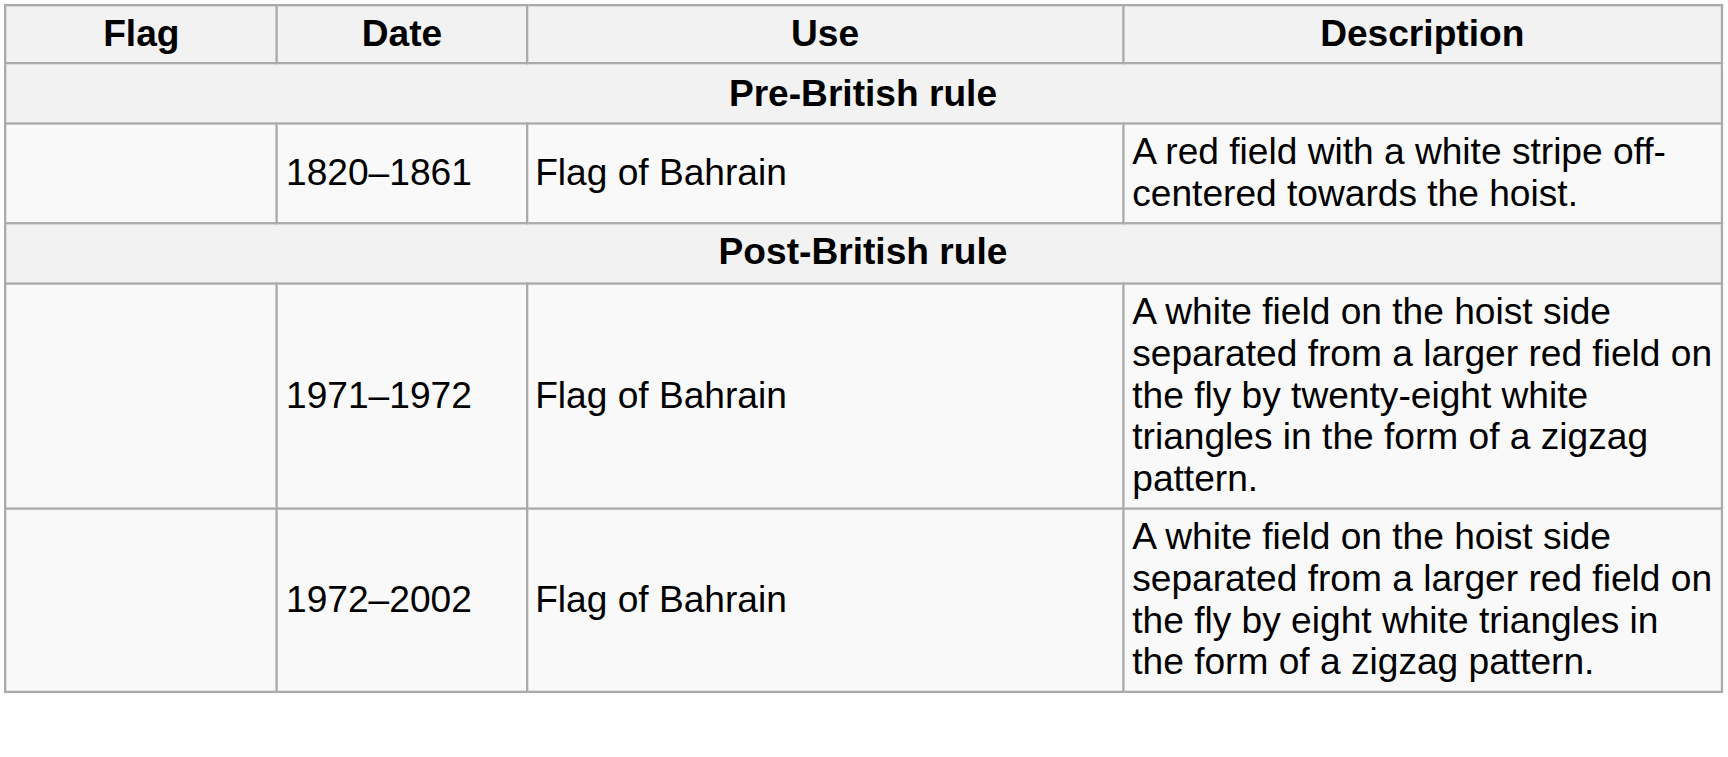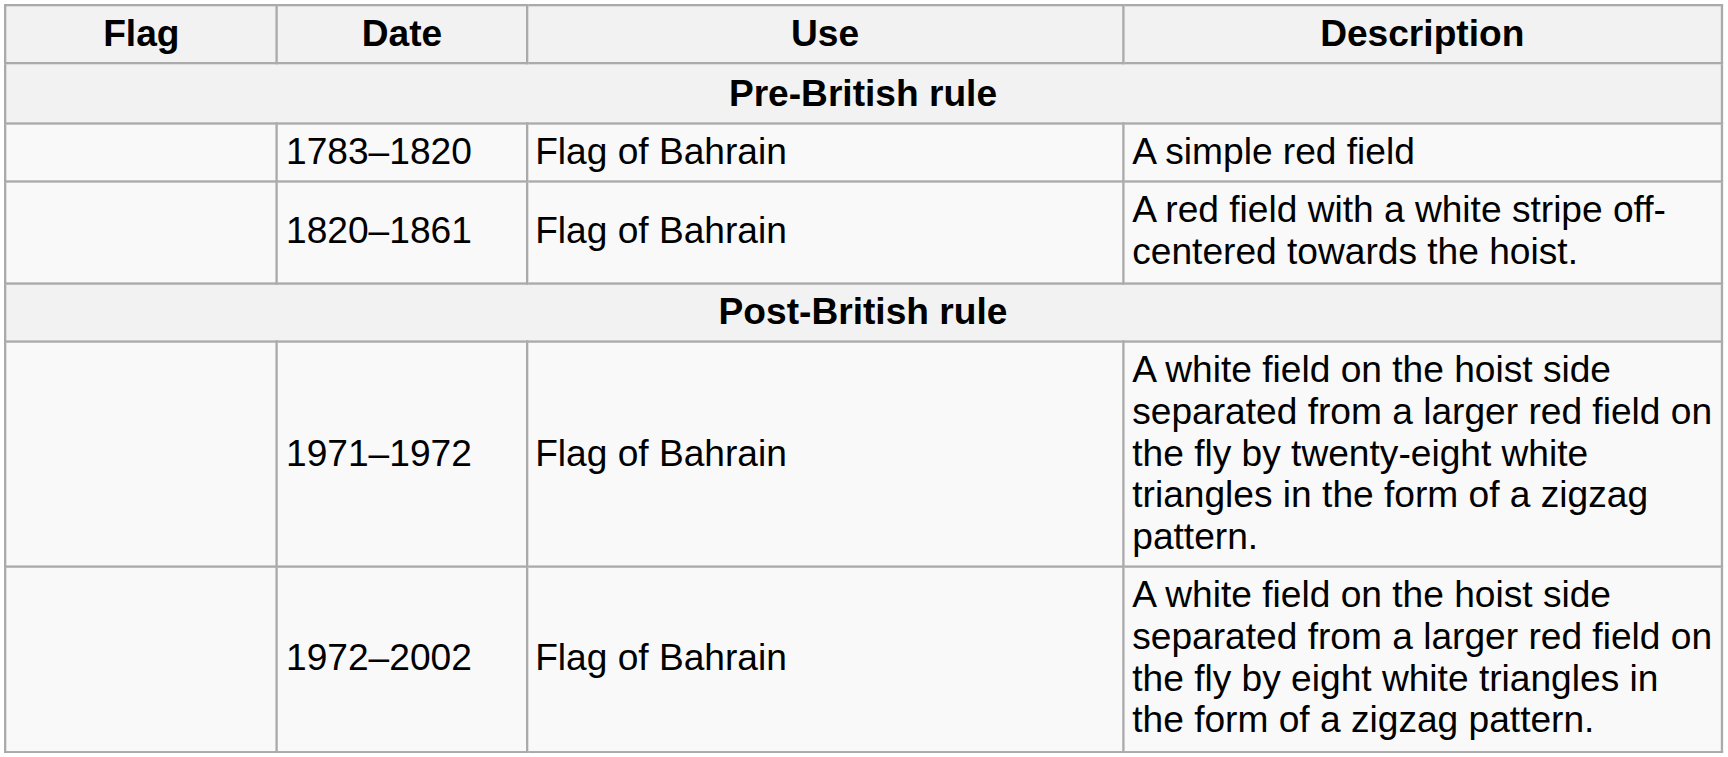+ row: 1783–1820 | Flag of Bahrain | A simple red field
